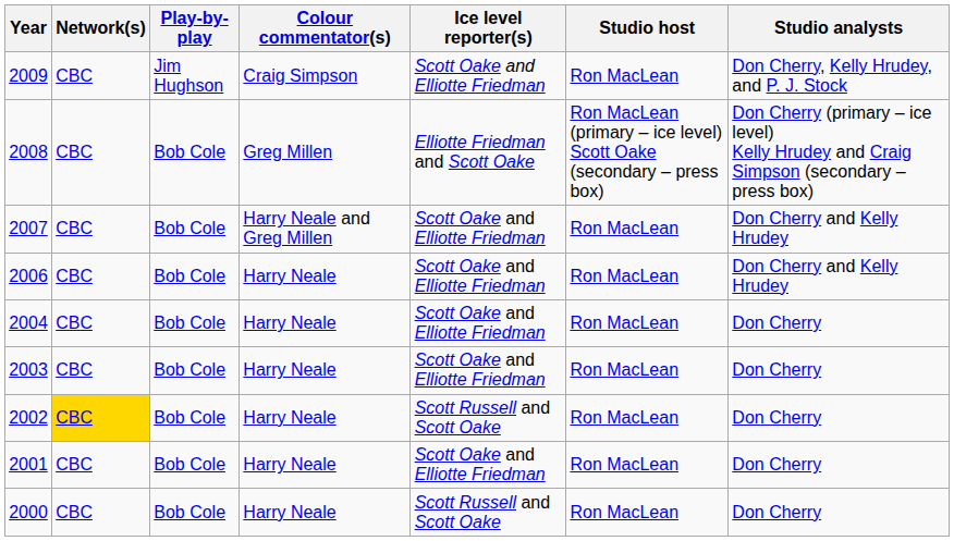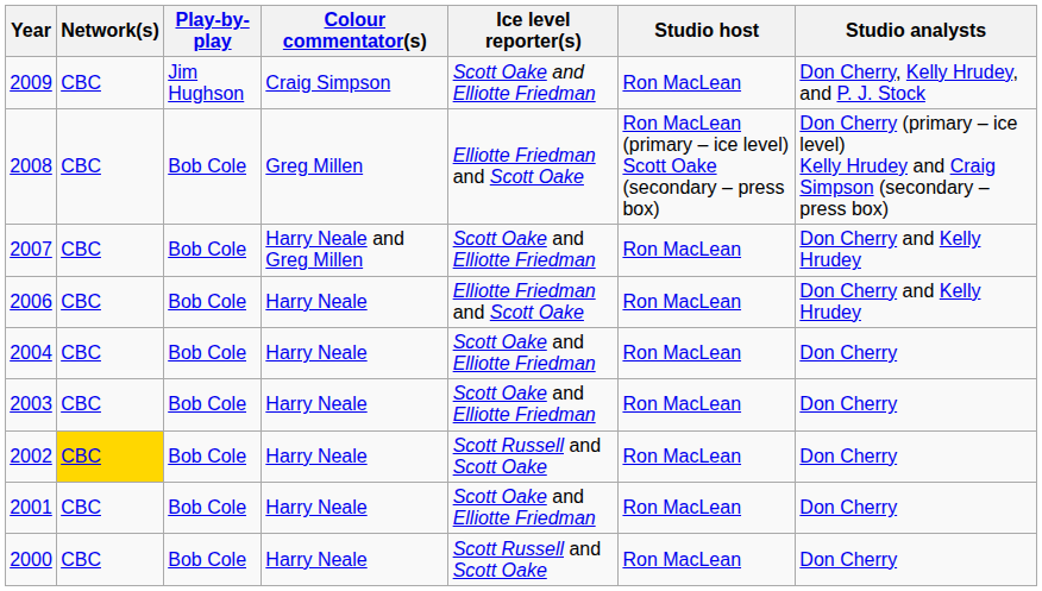2006 | Ice level reporter(s): Scott Oake and Elliotte Friedman -> Elliotte Friedman and Scott Oake
